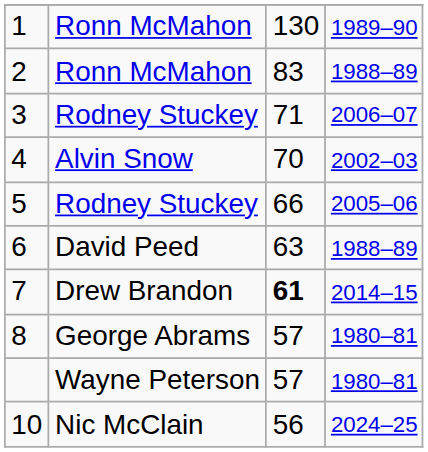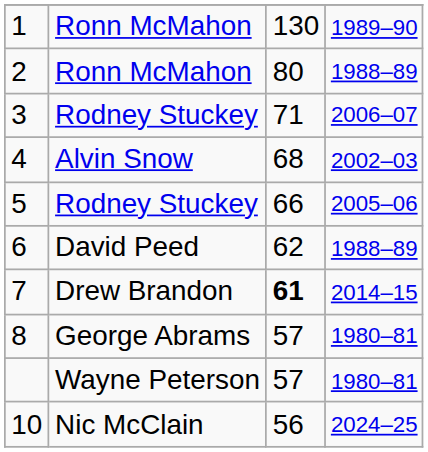2 | column 3: 83 -> 80
4 | column 3: 70 -> 68
6 | column 3: 63 -> 62
